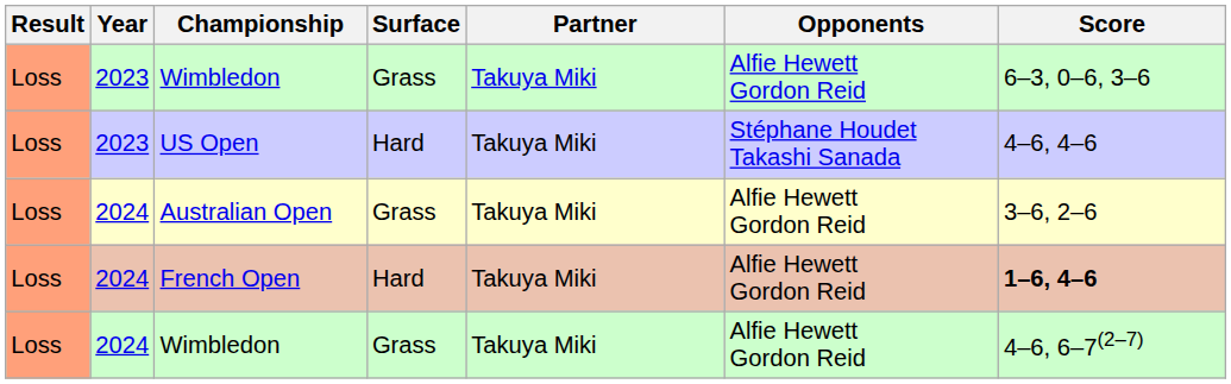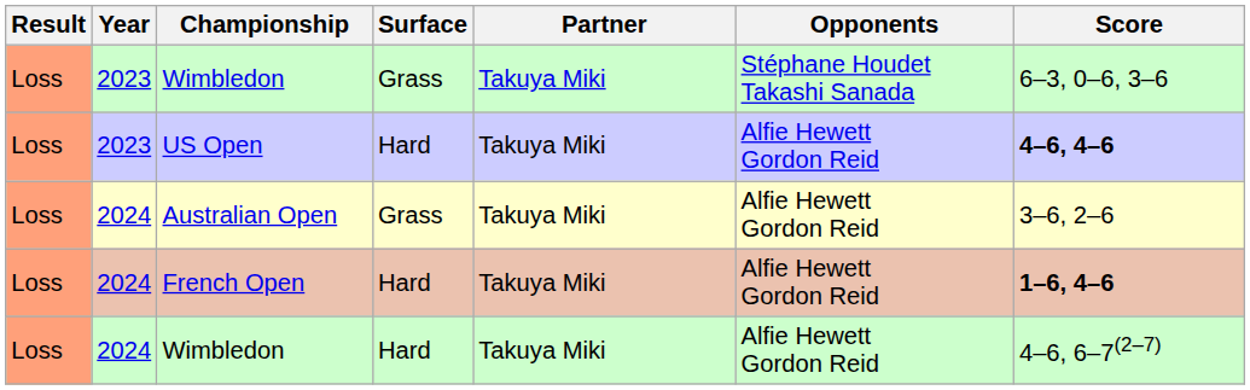2023 / Wimbledon | Opponents: Alfie Hewett Gordon Reid -> Stéphane Houdet Takashi Sanada
US Open | Opponents: Stéphane Houdet Takashi Sanada -> Alfie Hewett Gordon Reid
US Open | Score: normal -> bold
2024 / Wimbledon | Surface: Grass -> Hard
